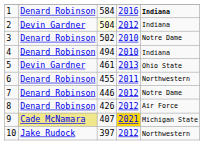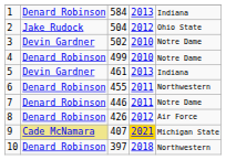1 | column 4: 2016 -> 2013
1 | column 5: bold -> normal
2 | column 2: Devin Gardner -> Jake Rudock
2 | column 3: lightyellow background -> no background
2 | column 5: Indiana -> Ohio State
3 | column 2: Denard Robinson -> Devin Gardner
4 | column 3: 494 -> 499
4 | column 5: Indiana -> Notre Dame
5 | column 5: Ohio State -> Indiana
7 | column 4: 2012 -> 2011
10 | column 2: Jake Rudock -> Denard Robinson
10 | column 4: 2012 -> 2018
